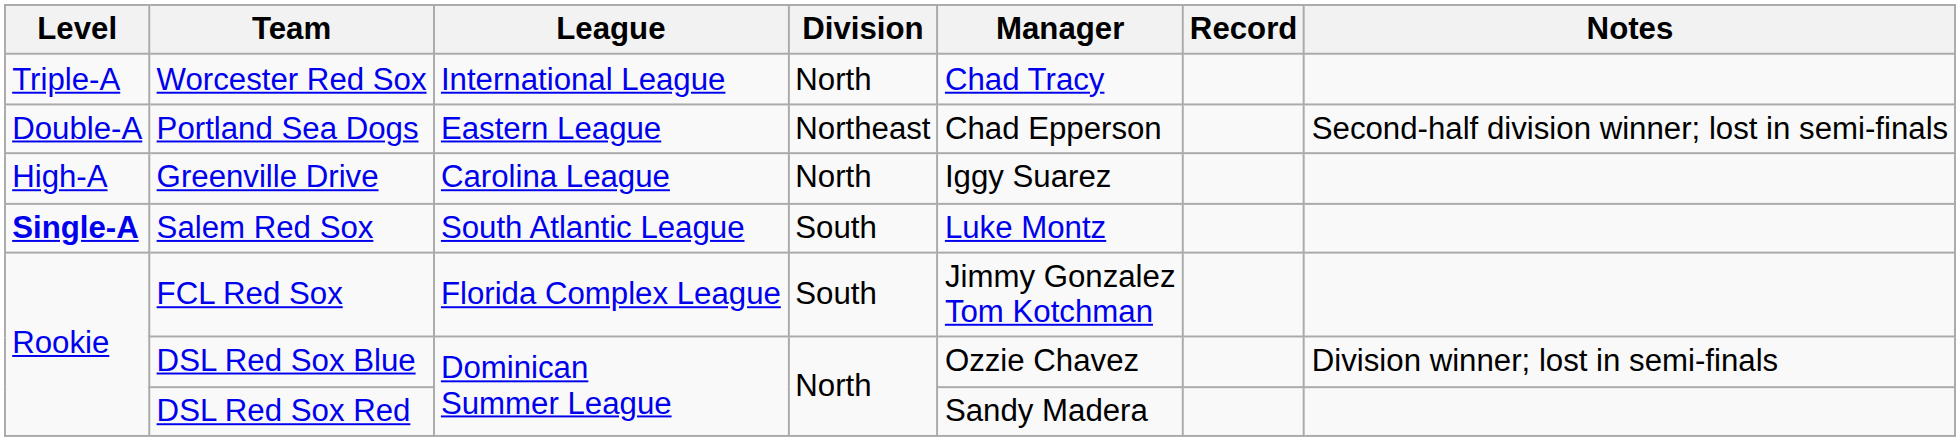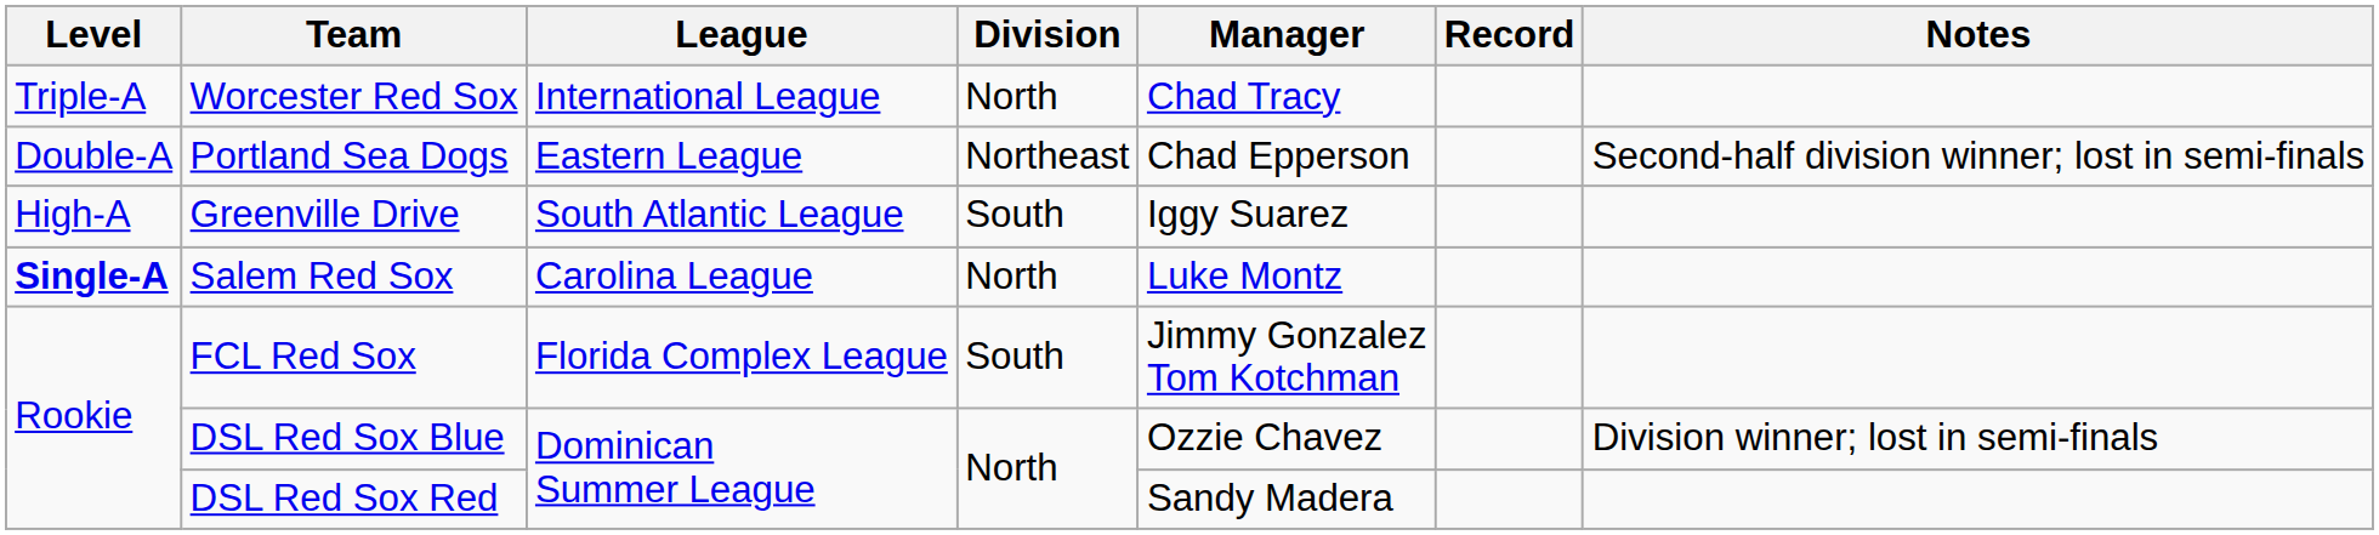Greenville Drive | League: Carolina League -> South Atlantic League
Greenville Drive | Division: North -> South
Salem Red Sox | League: South Atlantic League -> Carolina League
Salem Red Sox | Division: South -> North
